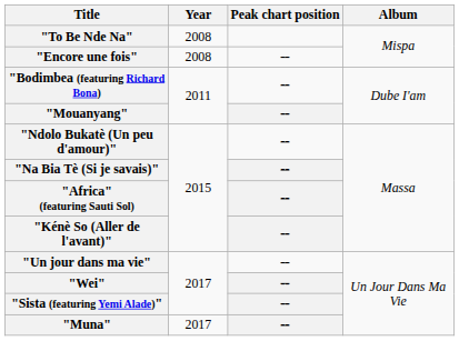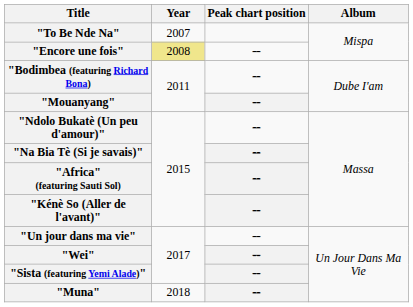"To Be Nde Na" | Year: 2008 -> 2007
"Encore une fois" | Year: no background -> khaki background
"Muna" | Year: 2017 -> 2018
